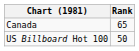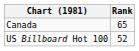US Billboard Hot 100 | Rank: 50 -> 52
